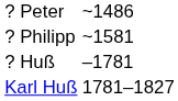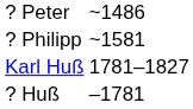rows swapped: ? Huß <-> Karl Huß
